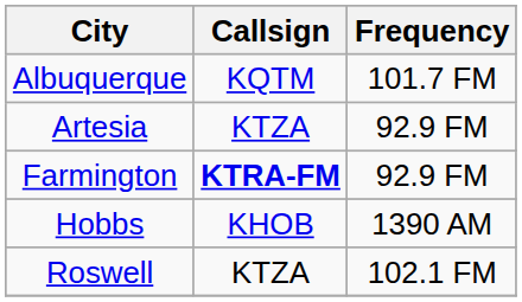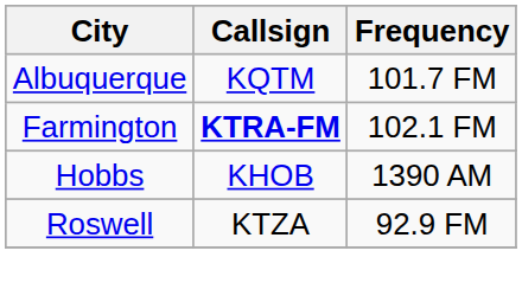- row: Artesia | KTZA | 92.9 FM
Farmington | Frequency: 92.9 FM -> 102.1 FM
Roswell | Frequency: 102.1 FM -> 92.9 FM
